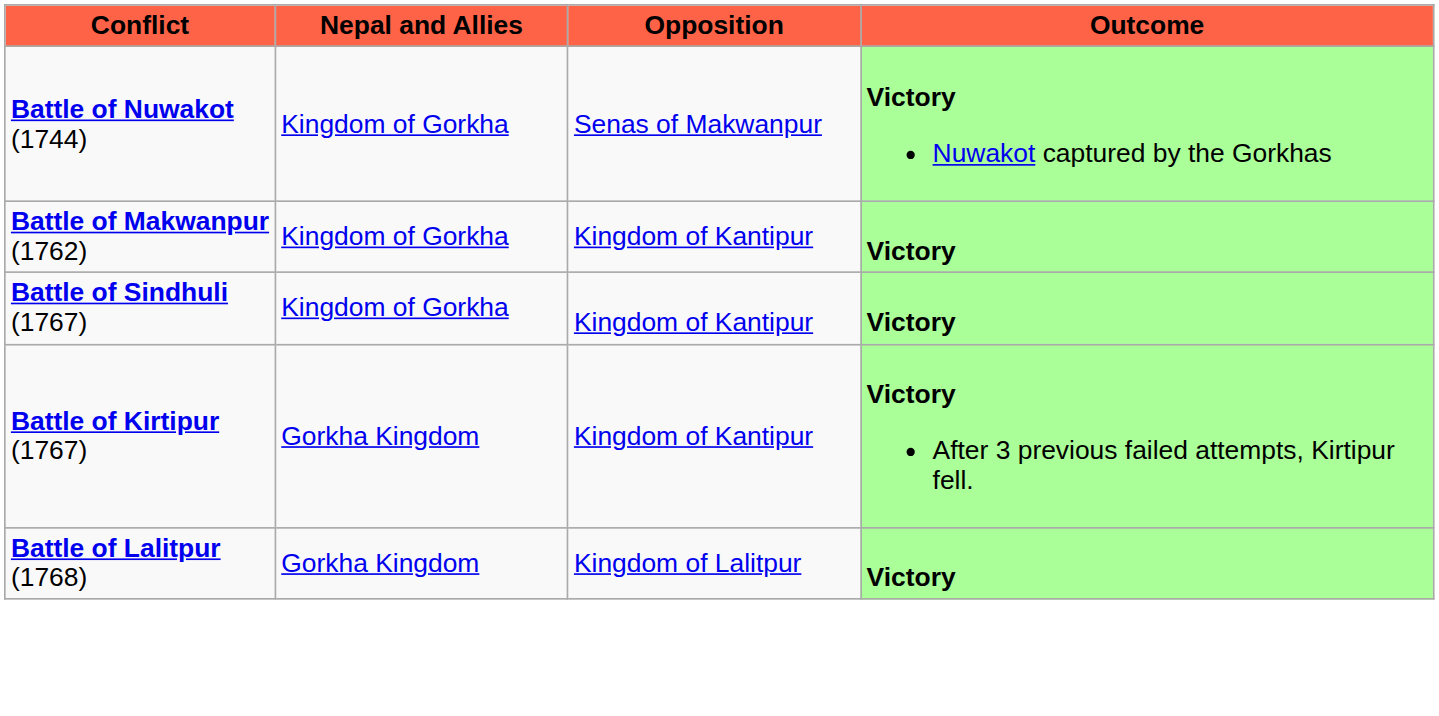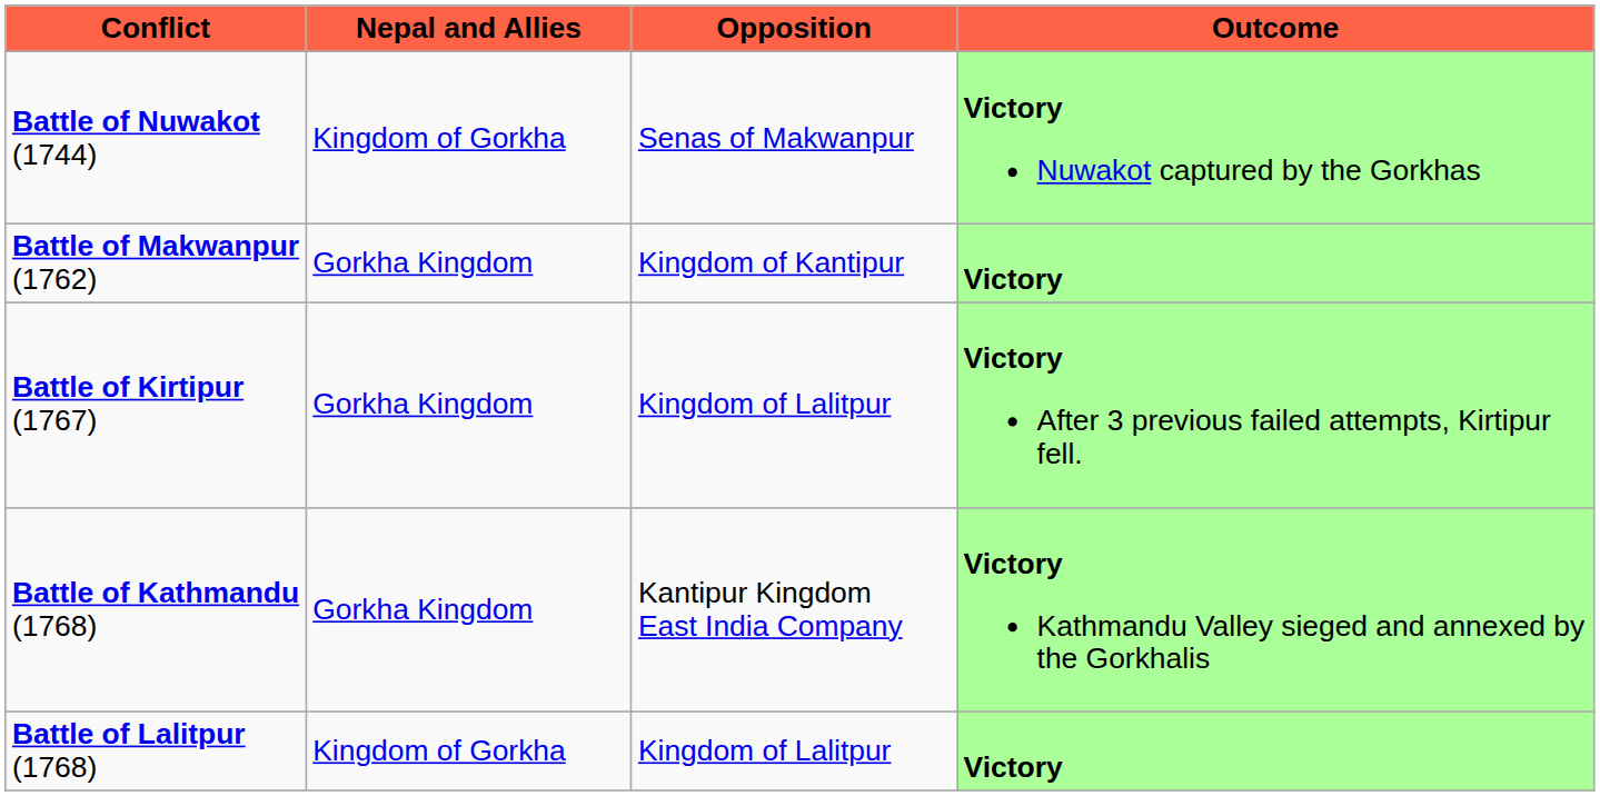Battle of Makwanpur (1762) | Nepal and Allies: Kingdom of Gorkha -> Gorkha Kingdom
- row: Battle of Sindhuli (1767) | Kingdom of Gorkha | Kingdom of Kantipur | Victory
Battle of Kirtipur (1767) | Opposition: Kingdom of Kantipur -> Kingdom of Lalitpur
+ row: Battle of Kathmandu (1768) | Gorkha Kingdom | Kantipur Kingdom East India Company | Victory Kathmandu Valley sieged and annexed by the Gorkhalis
Battle of Lalitpur (1768) | Nepal and Allies: Gorkha Kingdom -> Kingdom of Gorkha
